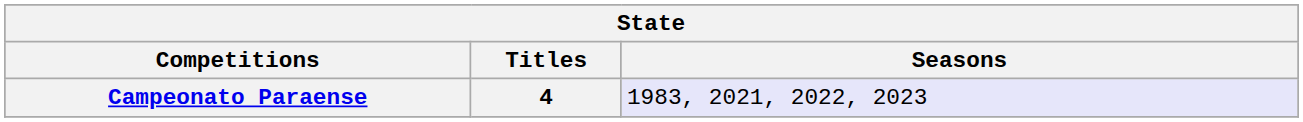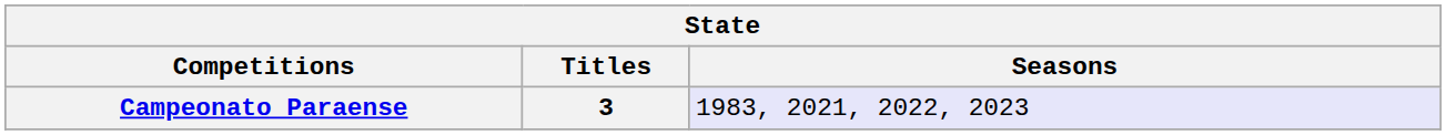Campeonato Paraense | Titles: 4 -> 3
